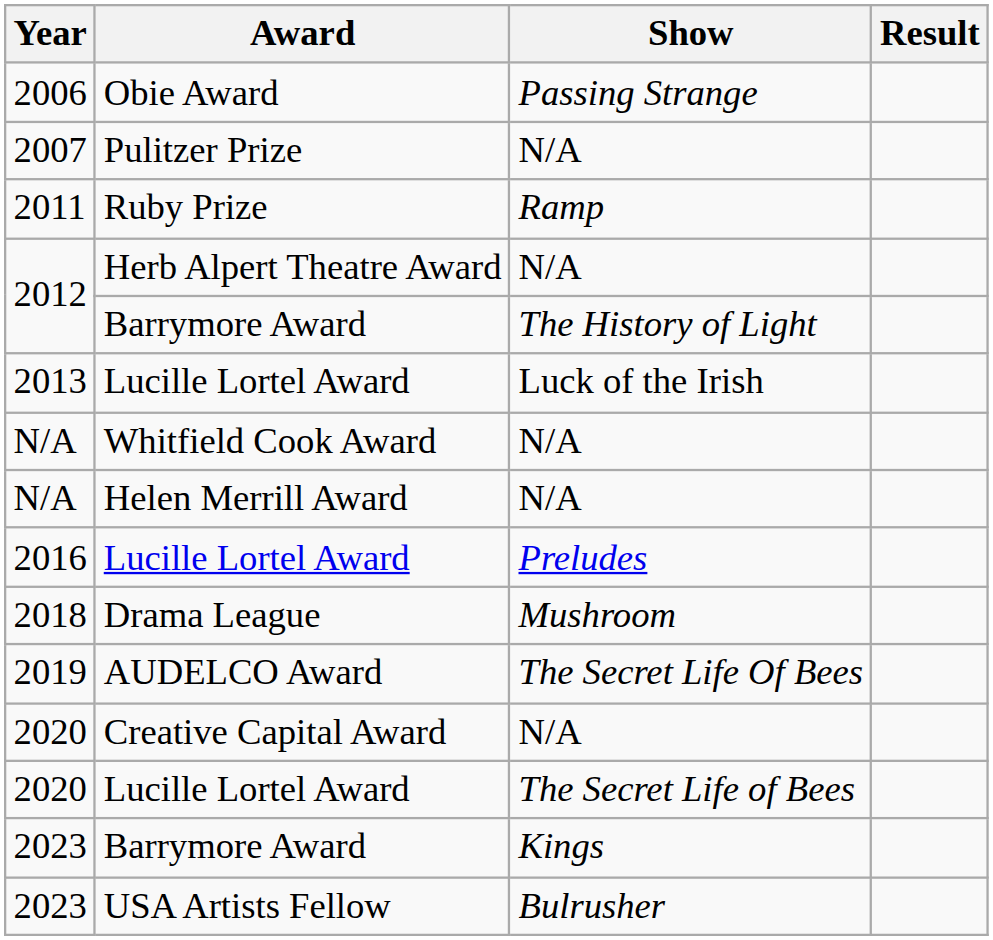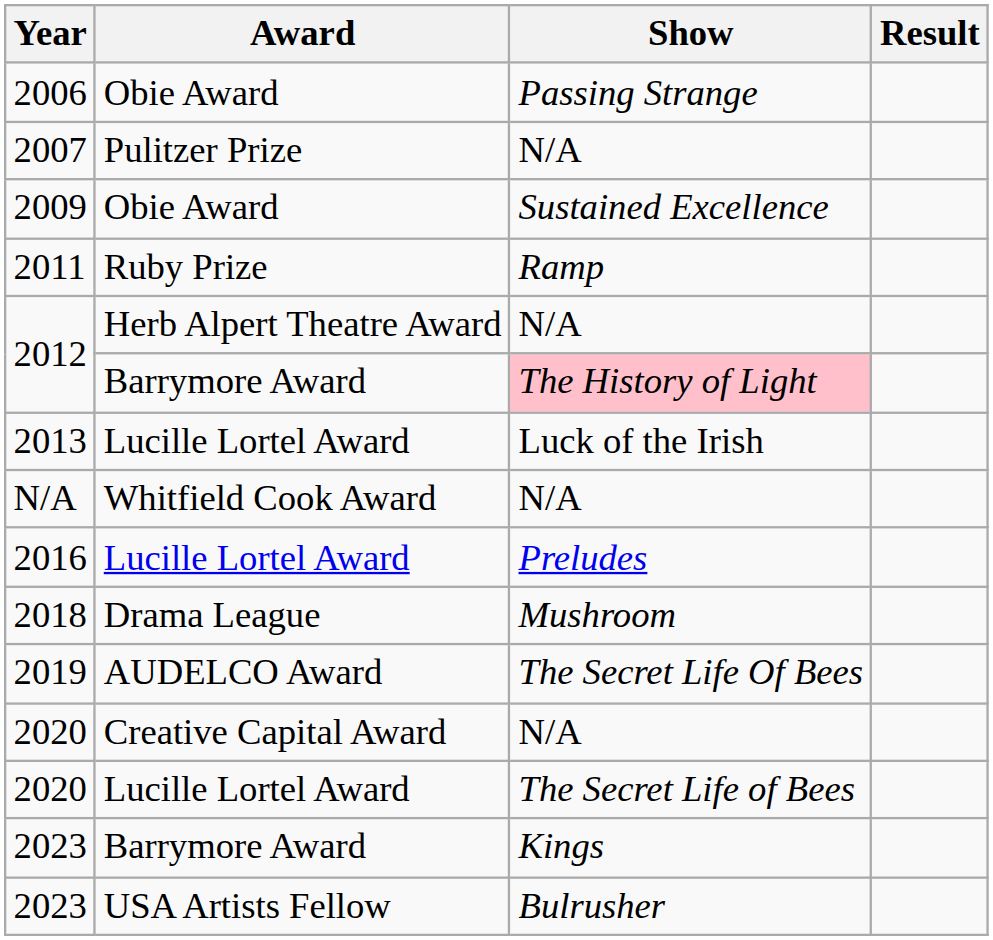+ row: 2009 | Obie Award | Sustained Excellence
2012 / Barrymore Award | Show: no background -> pink background
- row: N/A | Helen Merrill Award | N/A
